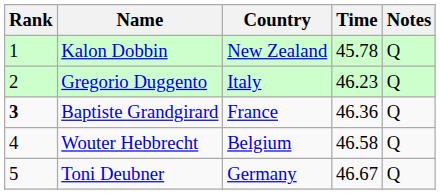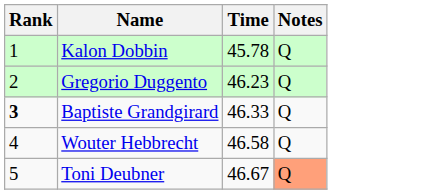- column: Country | New Zealand | Italy | France | Belgium | Germany
Baptiste Grandgirard | Time: 46.36 -> 46.33
Toni Deubner | Notes: no background -> lightsalmon background
